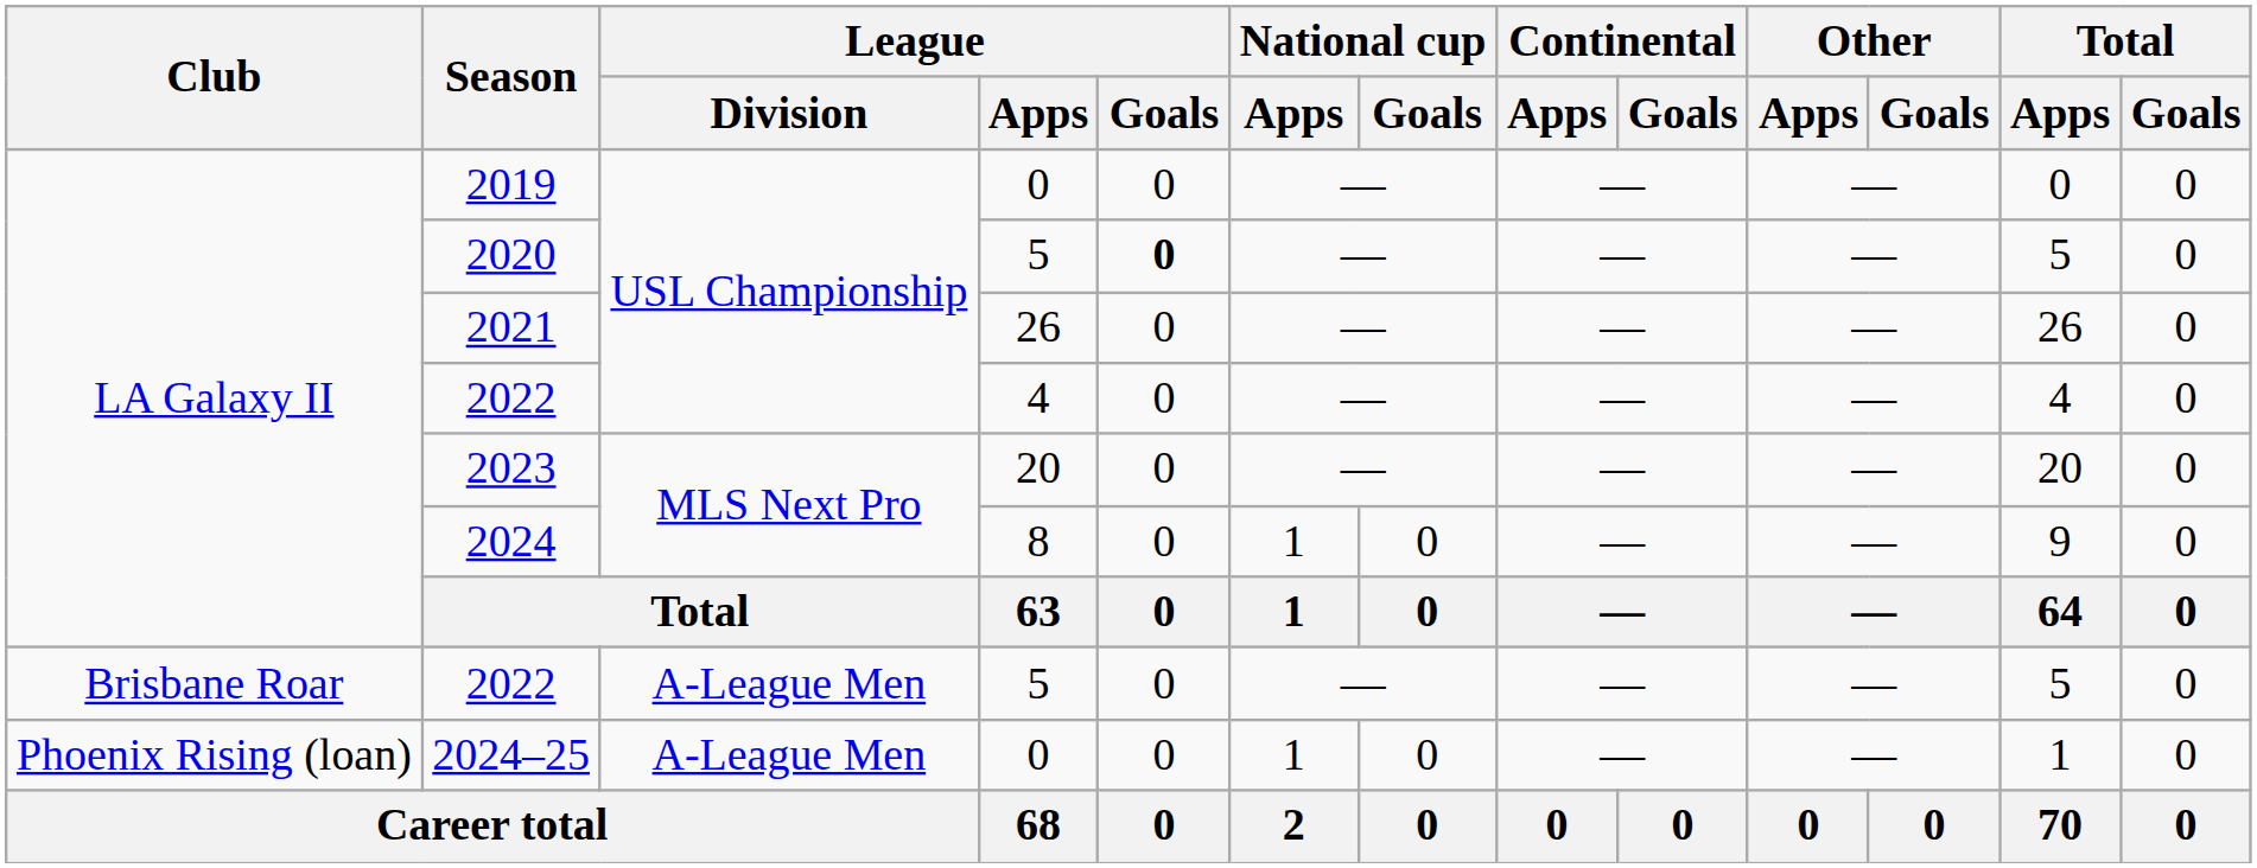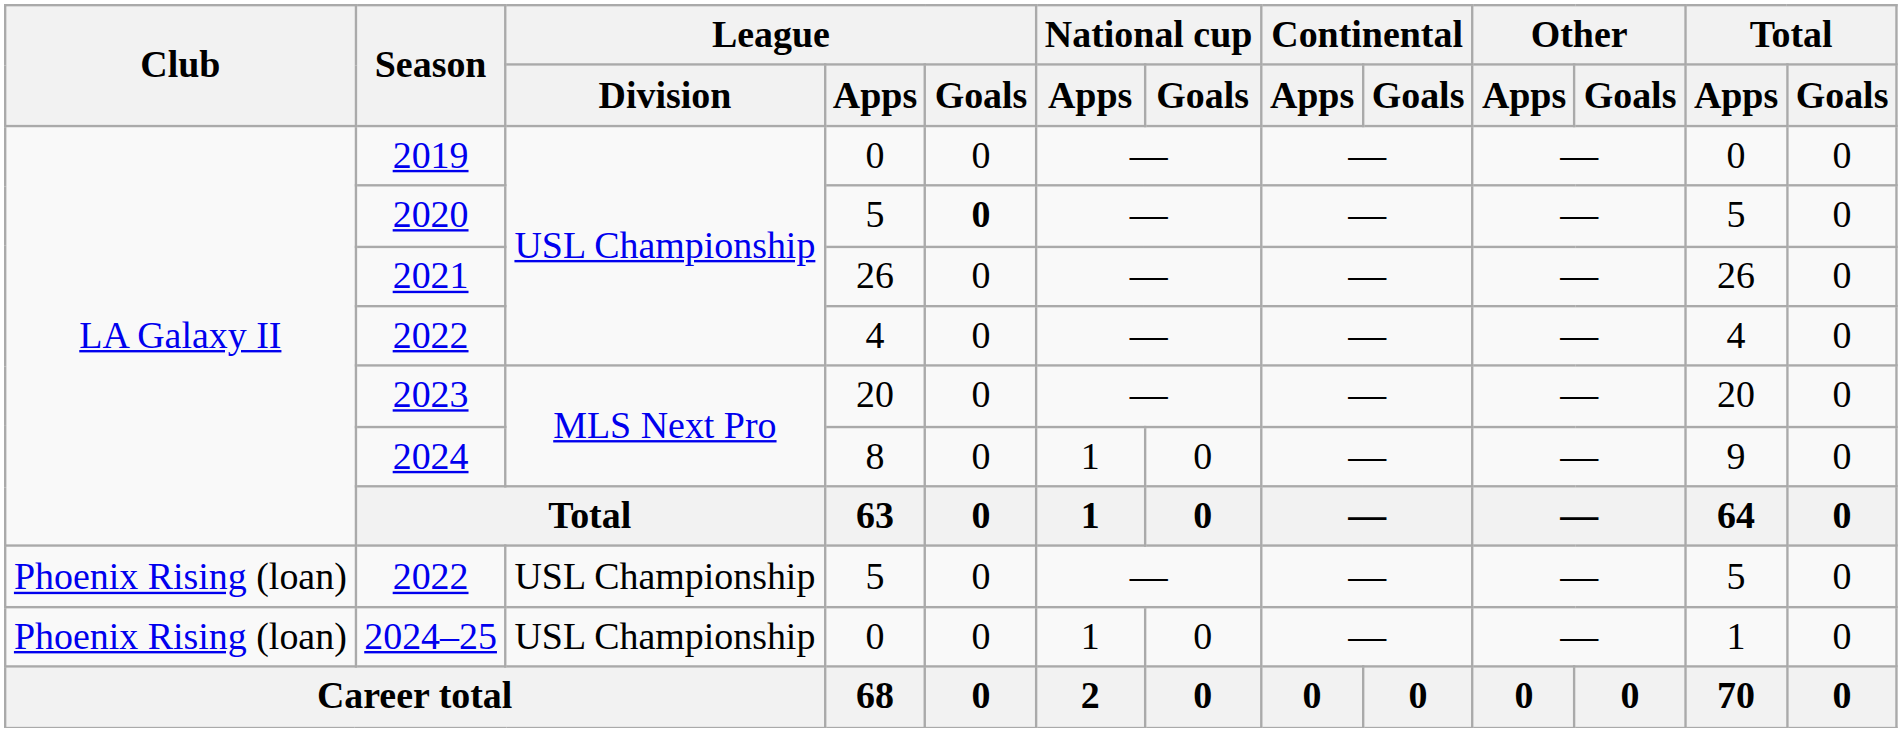2022 / 5 | Club: Brisbane Roar -> Phoenix Rising (loan)
2022 / 5 | League / Division: A-League Men -> USL Championship
2024–25 | League / Division: A-League Men -> USL Championship
